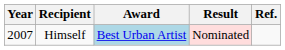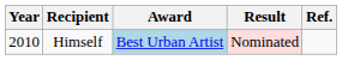Himself | Year: 2007 -> 2010
